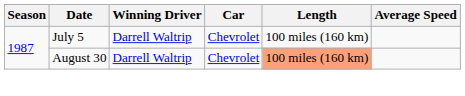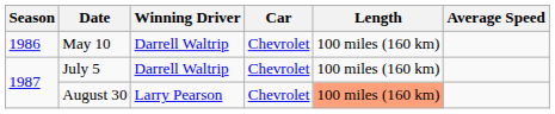+ row: 1986 | May 10 | Darrell Waltrip | Chevrolet | 100 miles (160 km)
August 30 | Winning Driver: Darrell Waltrip -> Larry Pearson
